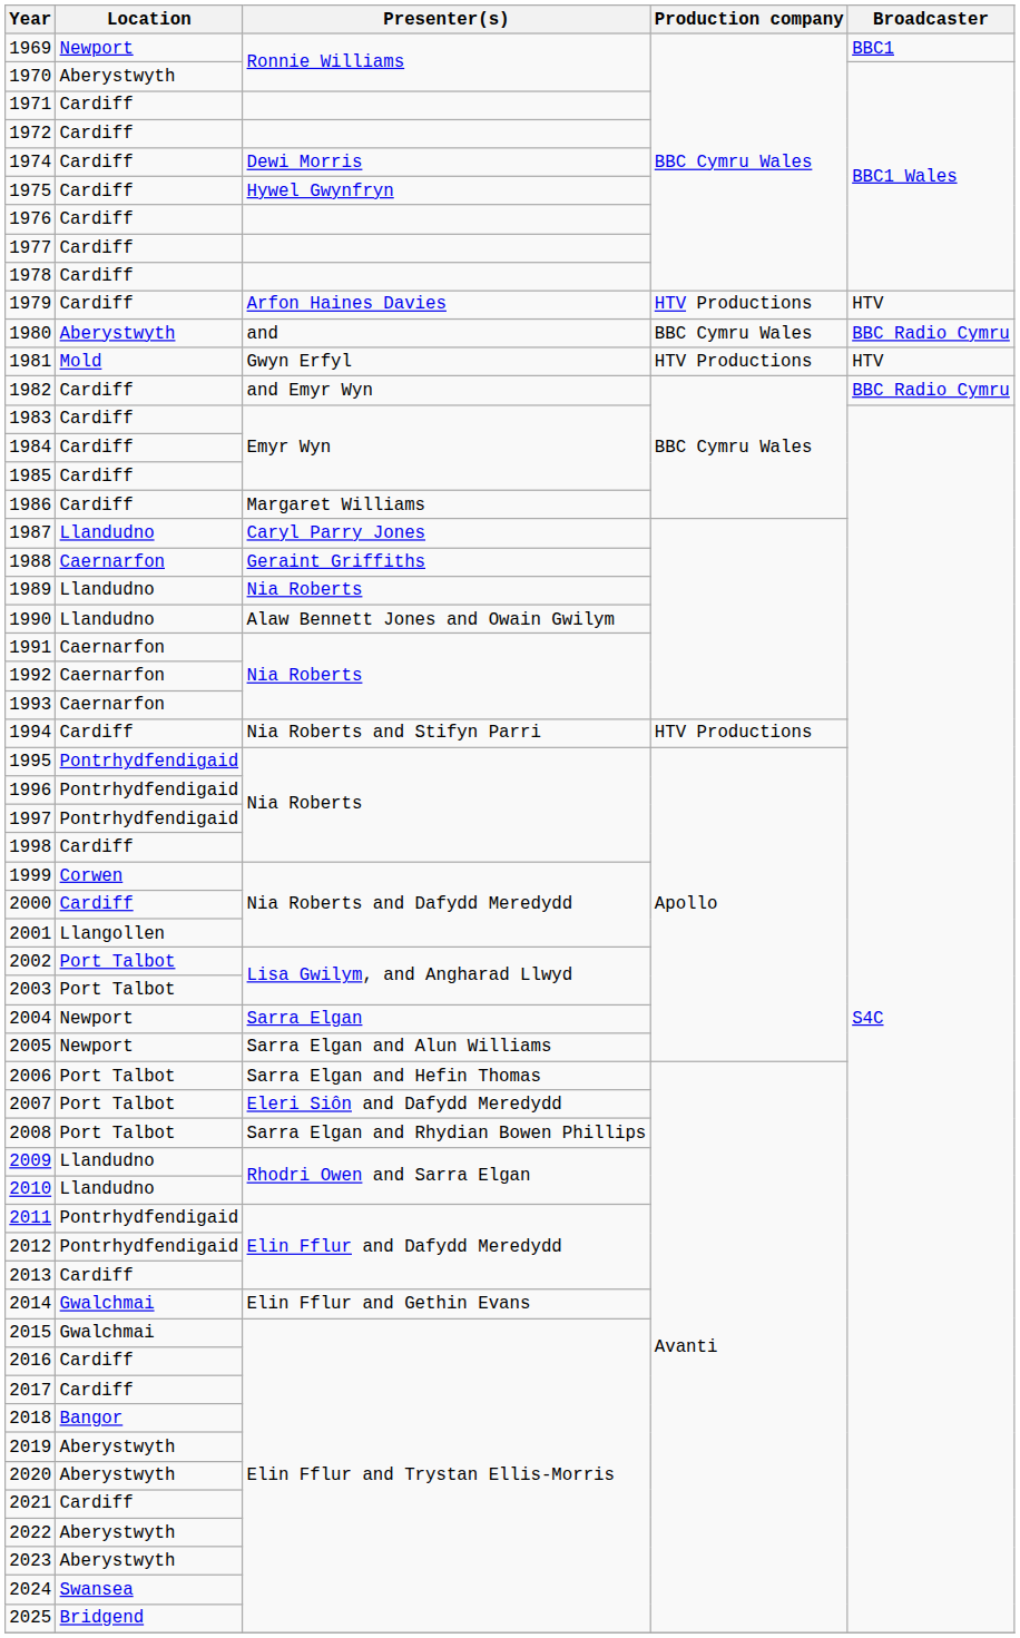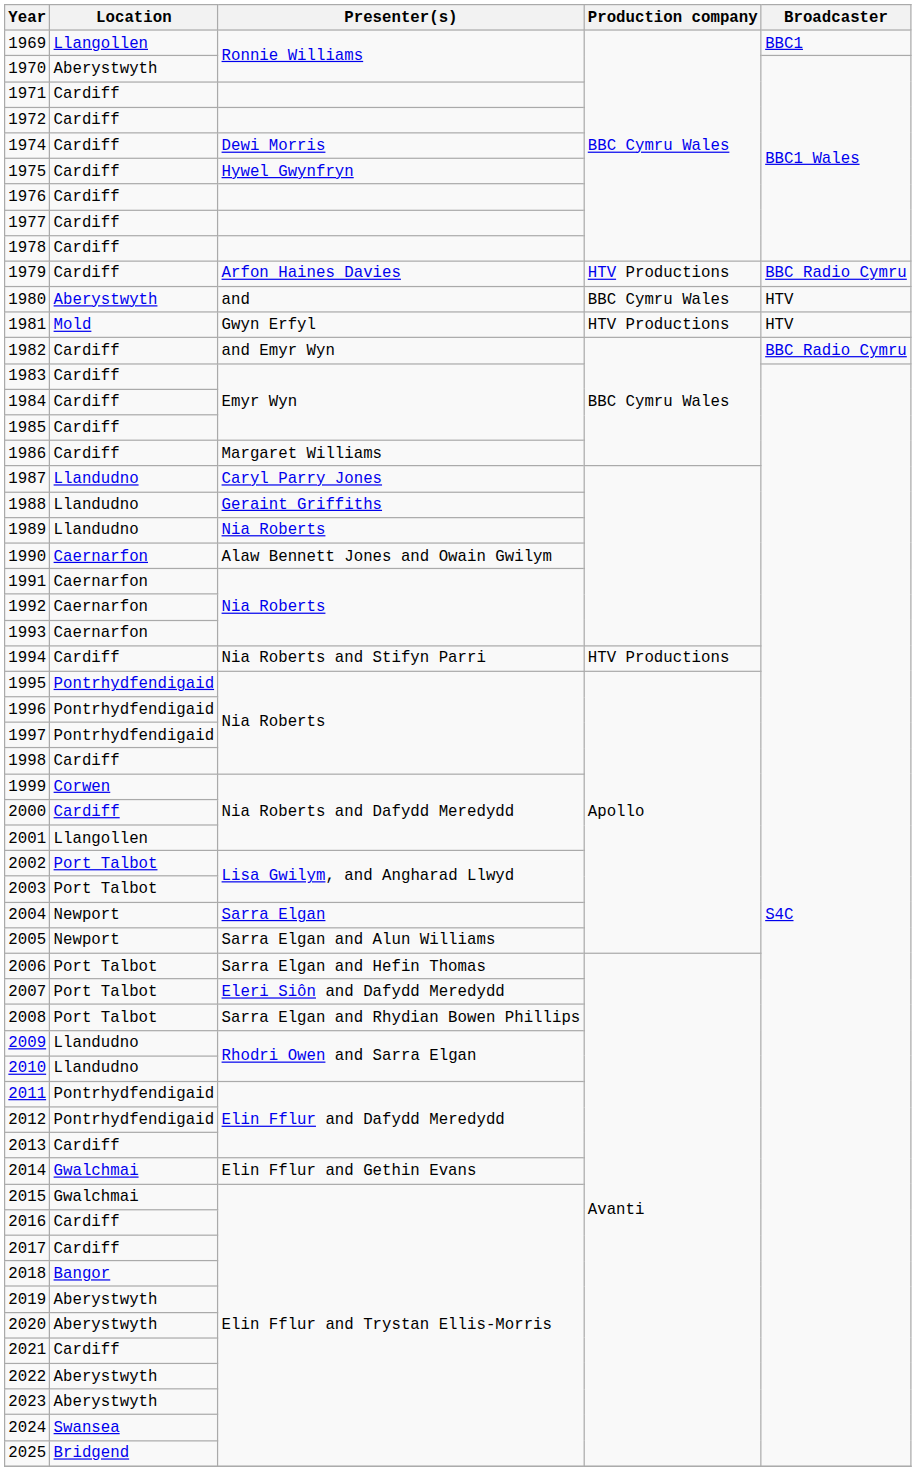1969 | Location: Newport -> Llangollen
1979 | Broadcaster: HTV -> BBC Radio Cymru
1980 | Broadcaster: BBC Radio Cymru -> HTV
1988 | Location: Caernarfon -> Llandudno
1990 | Location: Llandudno -> Caernarfon
